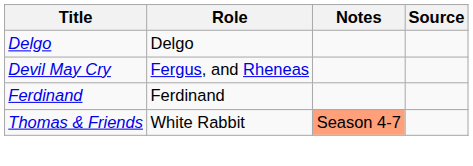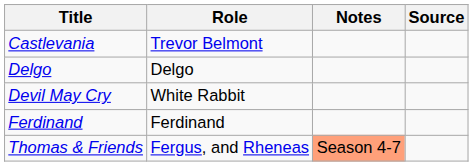+ row: Castlevania | Trevor Belmont
Devil May Cry | Role: Fergus, and Rheneas -> White Rabbit
Thomas & Friends | Role: White Rabbit -> Fergus, and Rheneas
